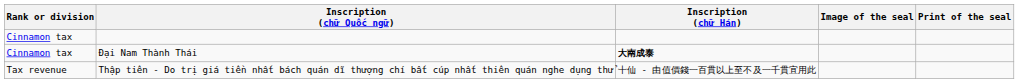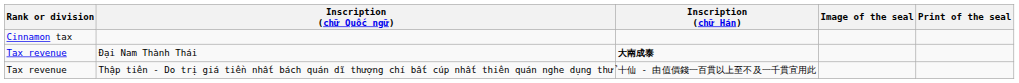Đại Nam Thành Thái | Rank or division: Cinnamon tax -> Tax revenue
